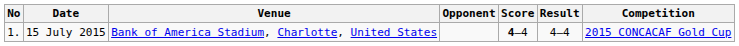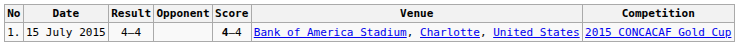columns swapped: Venue <-> Result
